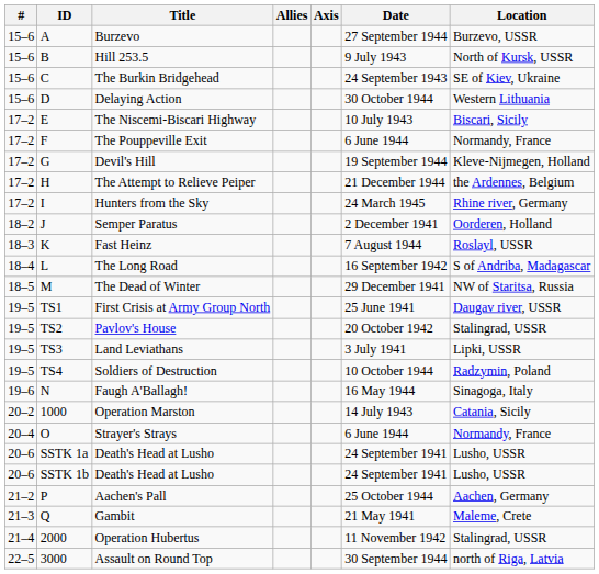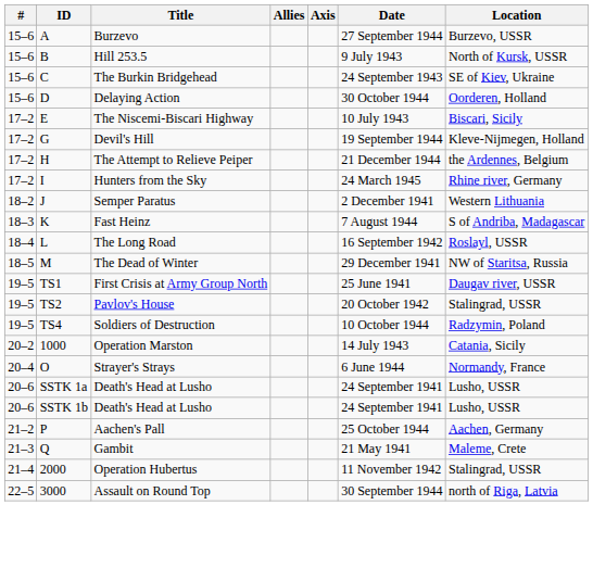Delaying Action | Location: Western Lithuania -> Oorderen, Holland
- row: 17–2 | F | The Pouppeville Exit | 6 June 1944 | Normandy, France
Semper Paratus | Location: Oorderen, Holland -> Western Lithuania
Fast Heinz | Location: Roslayl, USSR -> S of Andriba, Madagascar
The Long Road | Location: S of Andriba, Madagascar -> Roslayl, USSR
- row: 19–5 | TS3 | Land Leviathans | 3 July 1941 | Lipki, USSR
- row: 19–6 | N | Faugh A'Ballagh! | 16 May 1944 | Sinagoga, Italy
